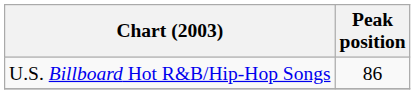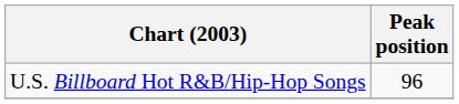U.S. Billboard Hot R&B/Hip-Hop Songs | Peak position: 86 -> 96
